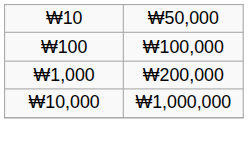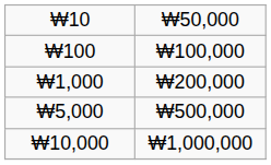+ row: ₩5,000 | ₩500,000
